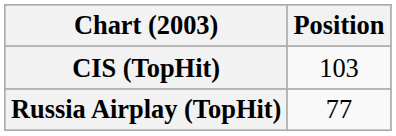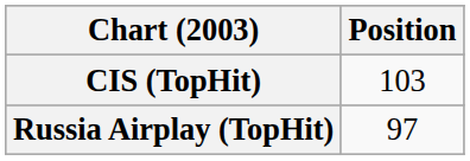Russia Airplay (TopHit) | Position: 77 -> 97
